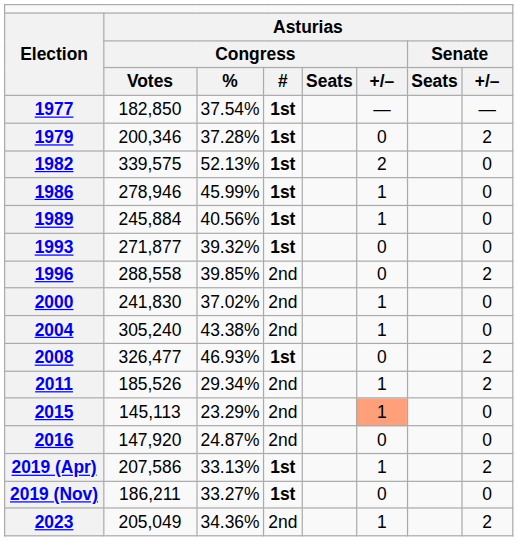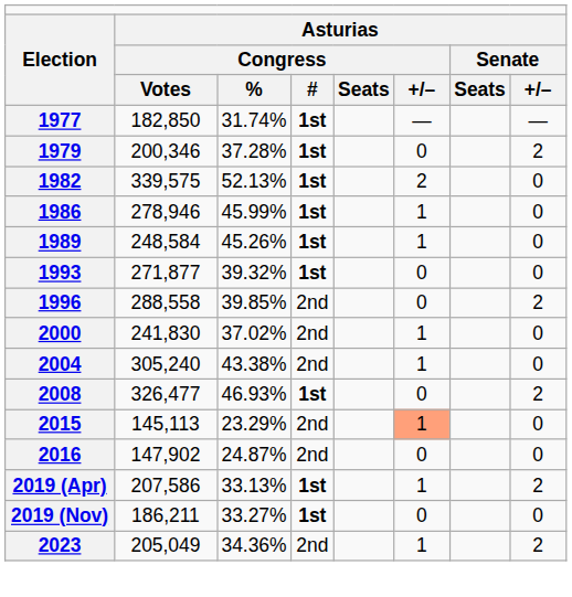1977 | column 3: 37.54% -> 31.74%
1989 | column 2: 245,884 -> 248,584
1989 | column 3: 40.56% -> 45.26%
- row: 2011 | 185,526 | 29.34% | 2nd | 1 | 2
2016 | column 2: 147,920 -> 147,902
